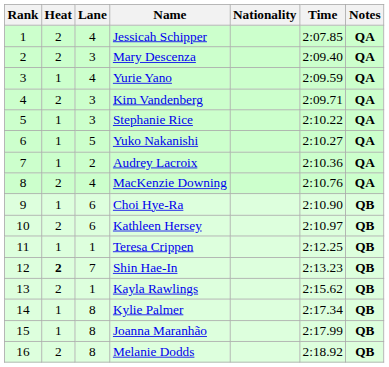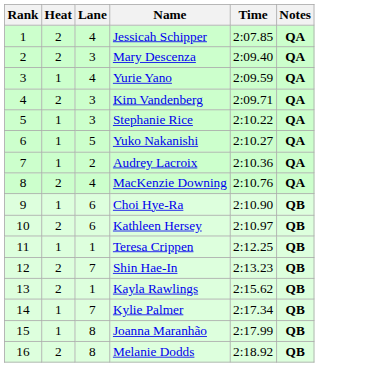- column: Nationality
Shin Hae-In | Heat: bold -> normal
Kylie Palmer | Lane: 8 -> 7
